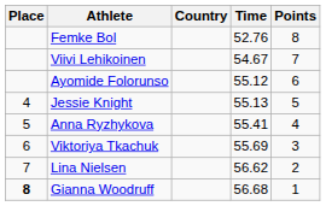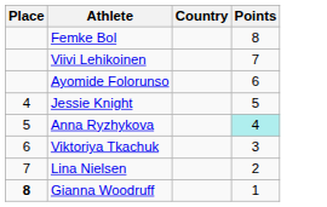- column: Time | 52.76 | 54.67 | 55.12 | 55.13 | 55.41 | 55.69 | 56.62 | 56.68
Anna Ryzhykova | Points: no background -> paleturquoise background
